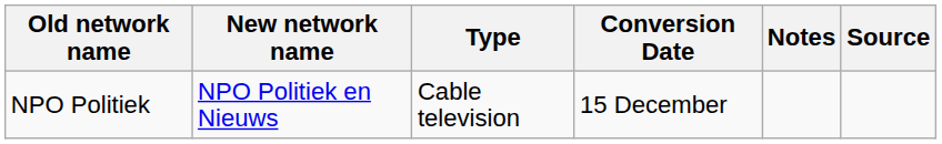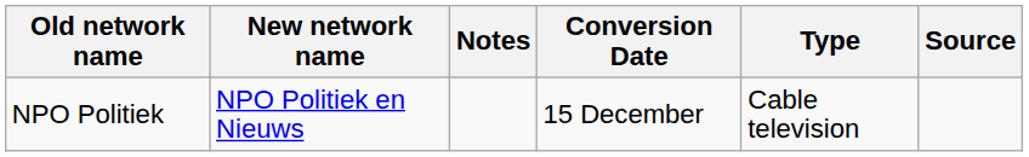columns swapped: Type <-> Notes
